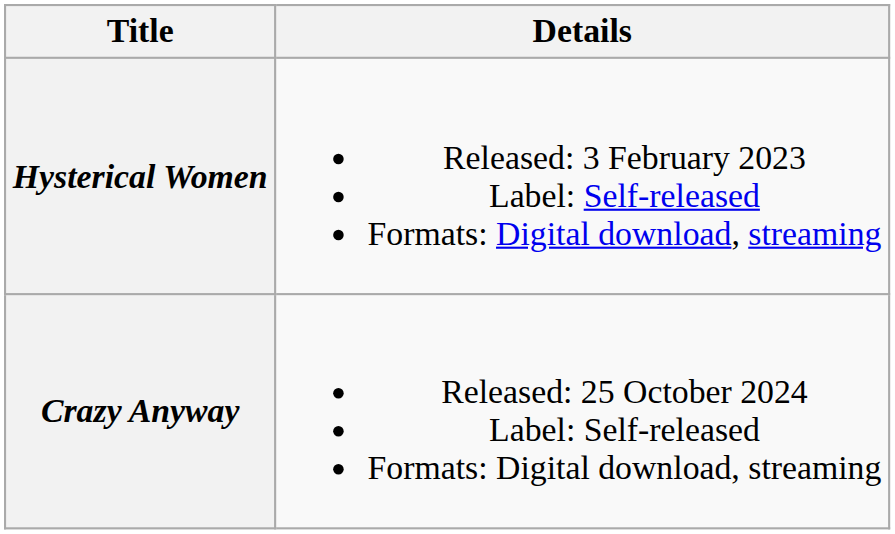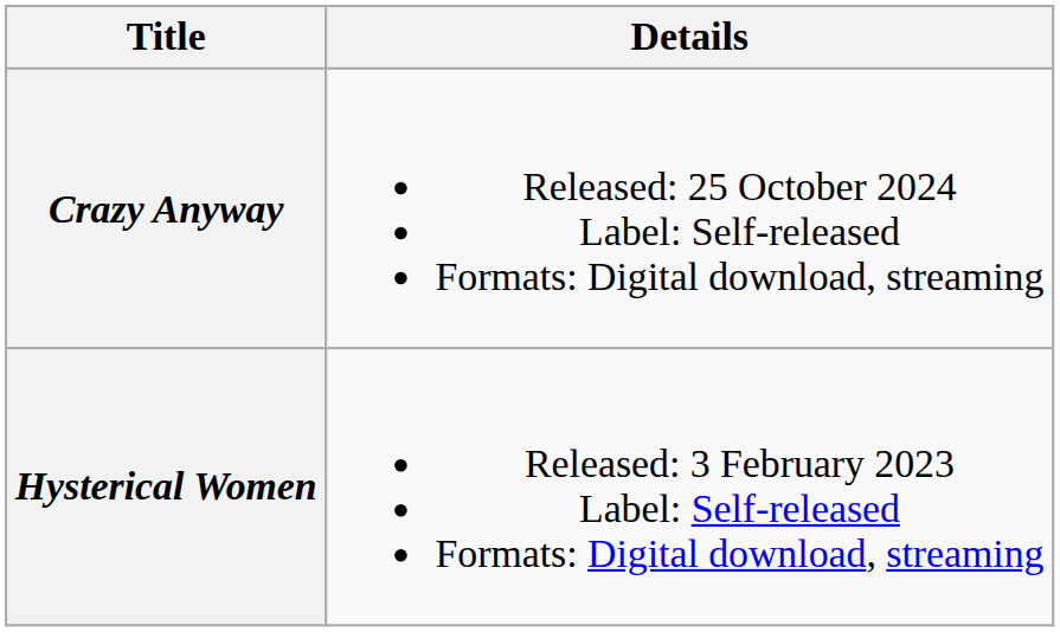rows swapped: Hysterical Women <-> Crazy Anyway
